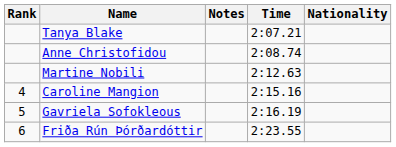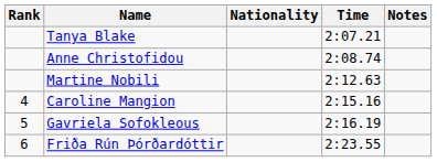columns swapped: Nationality <-> Notes
